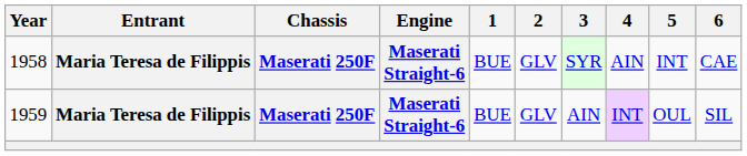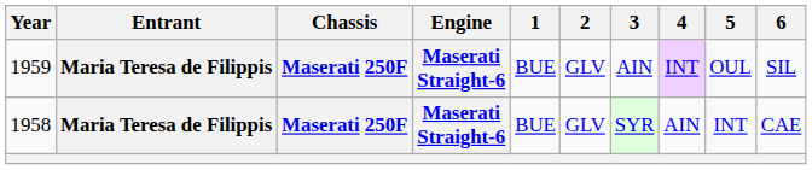rows swapped: 1958 <-> 1959
